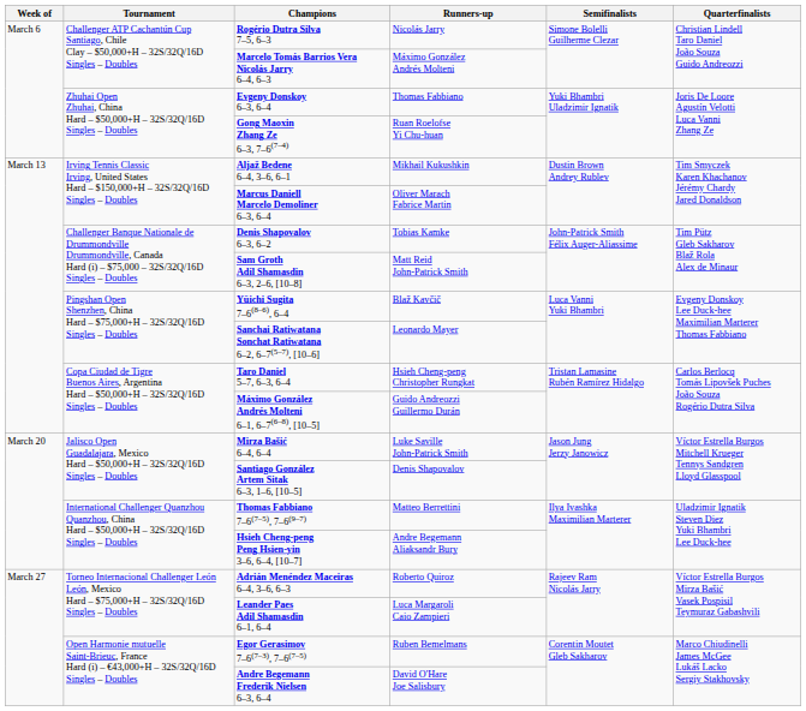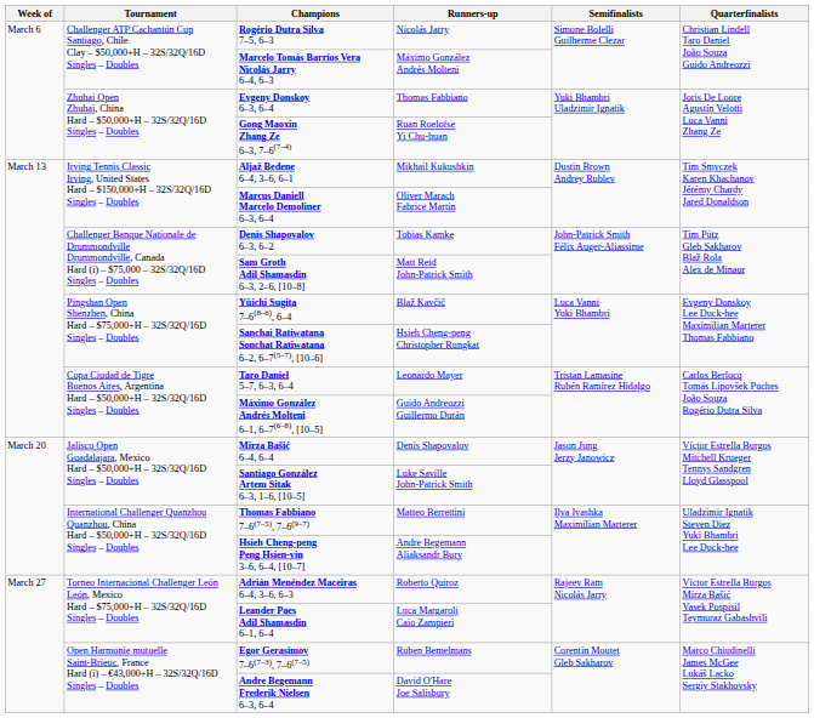Sanchai Ratiwatana Sonchat Ratiwatana 6–2, 6–7(5–7), [10–6] | Runners-up: Leonardo Mayer -> Hsieh Cheng-peng Christopher Rungkat
Taro Daniel 5–7, 6–3, 6–4 | Runners-up: Hsieh Cheng-peng Christopher Rungkat -> Leonardo Mayer
Mirza Bašić 6–4, 6–4 | Runners-up: Luke Saville John-Patrick Smith -> Denis Shapovalov
Santiago González Artem Sitak 6–3, 1–6, [10–5] | Runners-up: Denis Shapovalov -> Luke Saville John-Patrick Smith
